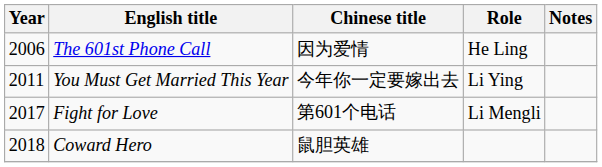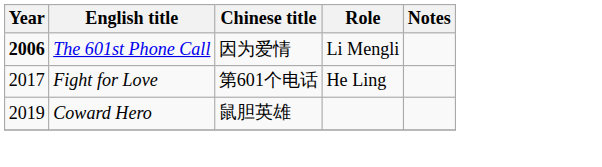The 601st Phone Call | Year: normal -> bold
The 601st Phone Call | Role: He Ling -> Li Mengli
- row: 2011 | You Must Get Married This Year | 今年你一定要嫁出去 | Li Ying
Fight for Love | Role: Li Mengli -> He Ling
Coward Hero | Year: 2018 -> 2019
